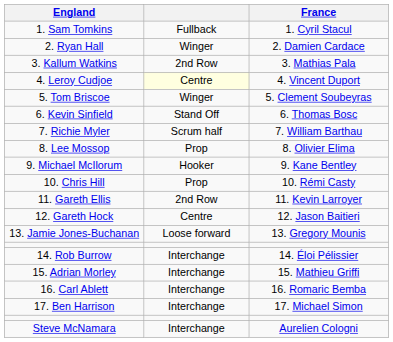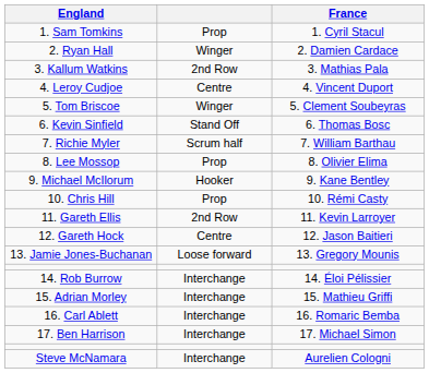1. Sam Tomkins | column 2: Fullback -> Prop
4. Leroy Cudjoe | column 2: lightyellow background -> no background
